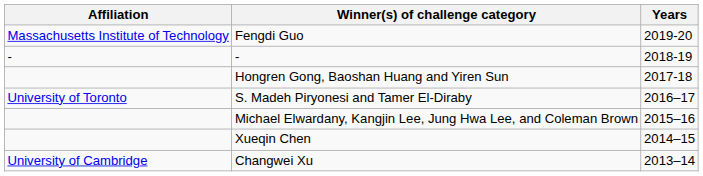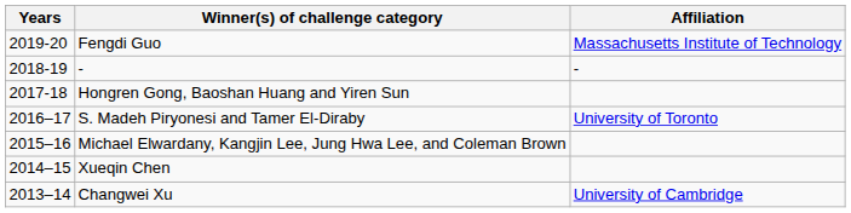columns swapped: Years <-> Affiliation
